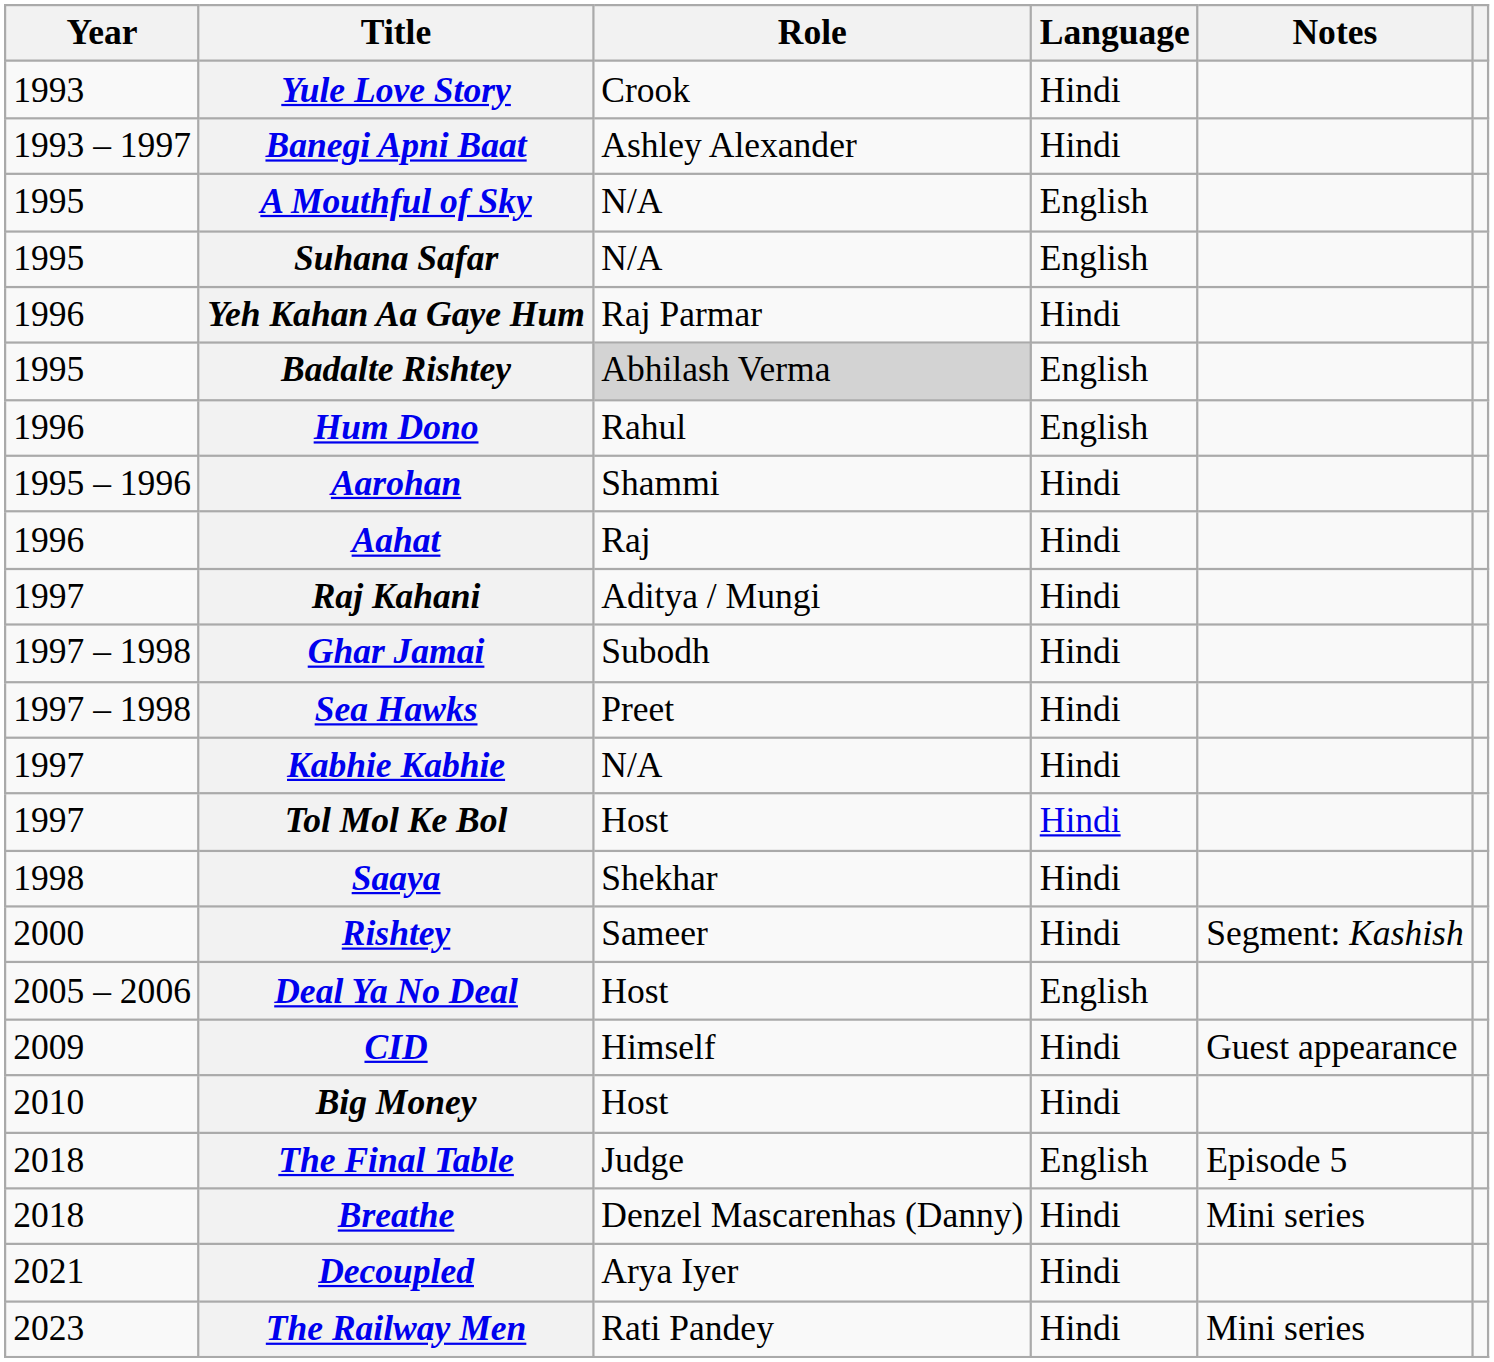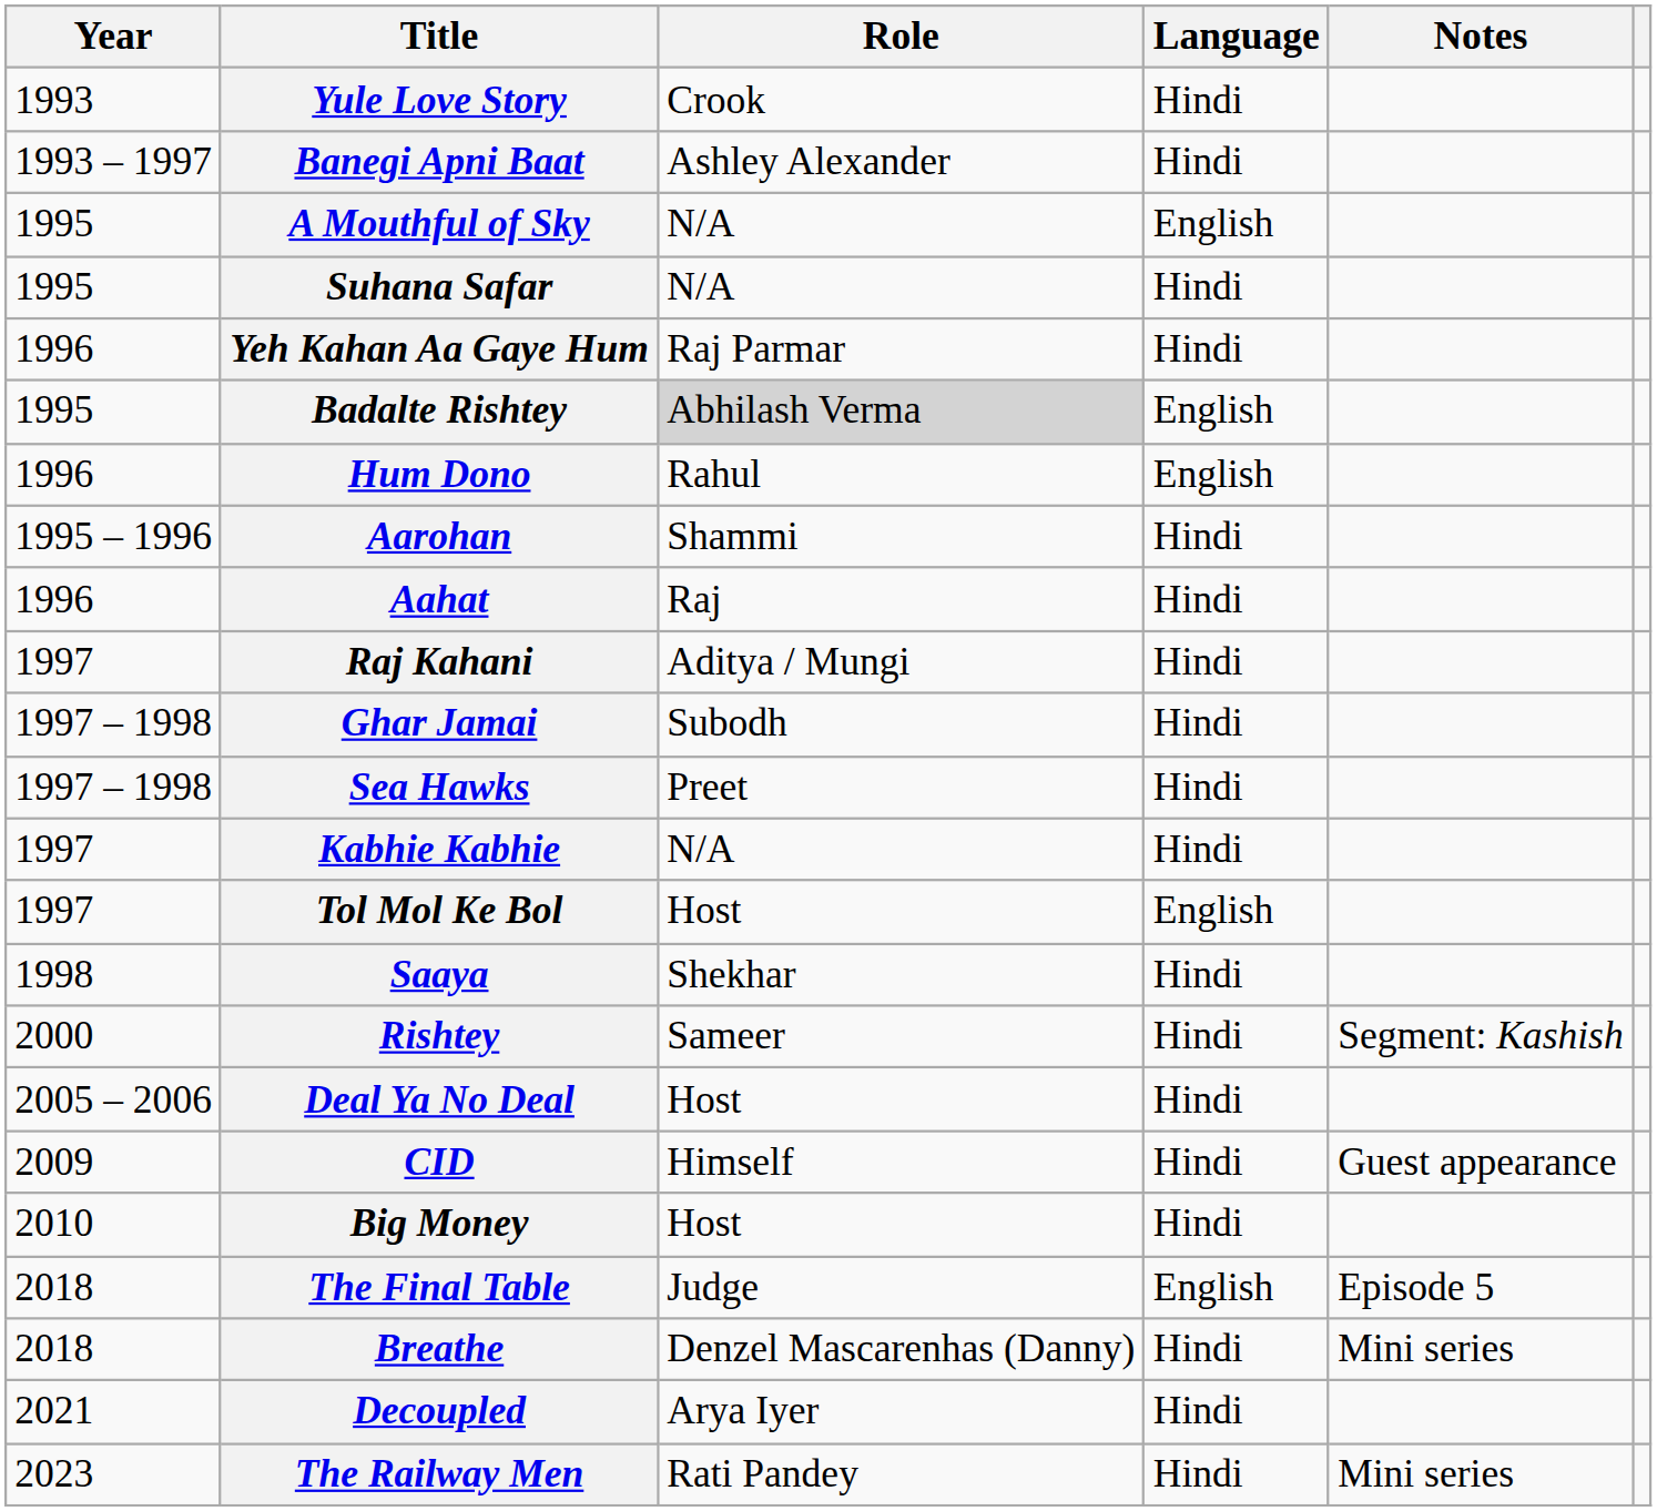Suhana Safar | Language: English -> Hindi
Tol Mol Ke Bol | Language: Hindi -> English
Deal Ya No Deal | Language: English -> Hindi
